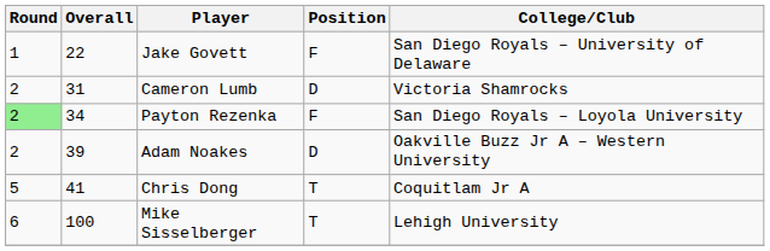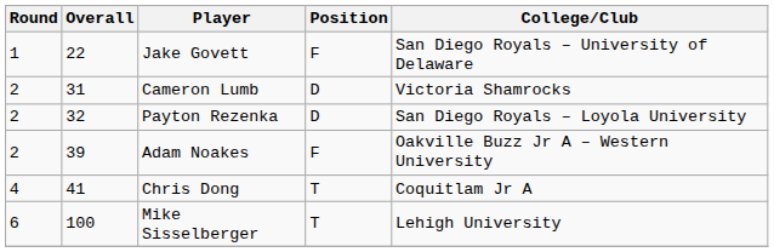Payton Rezenka | Round: lightgreen background -> no background
Payton Rezenka | Overall: 34 -> 32
Payton Rezenka | Position: F -> D
Adam Noakes | Position: D -> F
Chris Dong | Round: 5 -> 4
